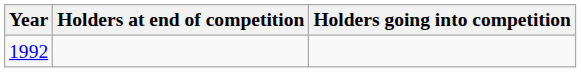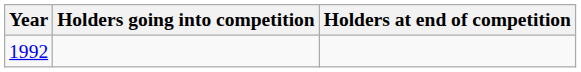columns swapped: Holders going into competition <-> Holders at end of competition
